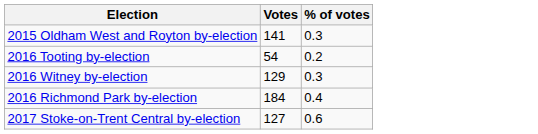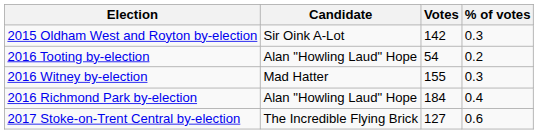+ column: Candidate | Sir Oink A-Lot | Alan "Howling Laud" Hope | Mad Hatter | Alan "Howling Laud" Hope | The Incredible Flying Brick
2015 Oldham West and Royton by-election | Votes: 141 -> 142
2016 Witney by-election | Votes: 129 -> 155
